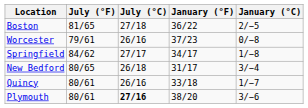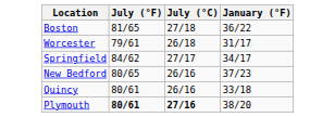- column: January (°C) | 2/−5 | 0/−8 | 1/−8 | 3/−4 | 1/−7 | 3/−6
Worcester | July (°C): 26/16 -> 26/18
Worcester | January (°F): 37/23 -> 31/17
New Bedford | July (°C): 26/18 -> 26/16
New Bedford | January (°F): 31/17 -> 37/23
Plymouth | July (°F): normal -> bold
